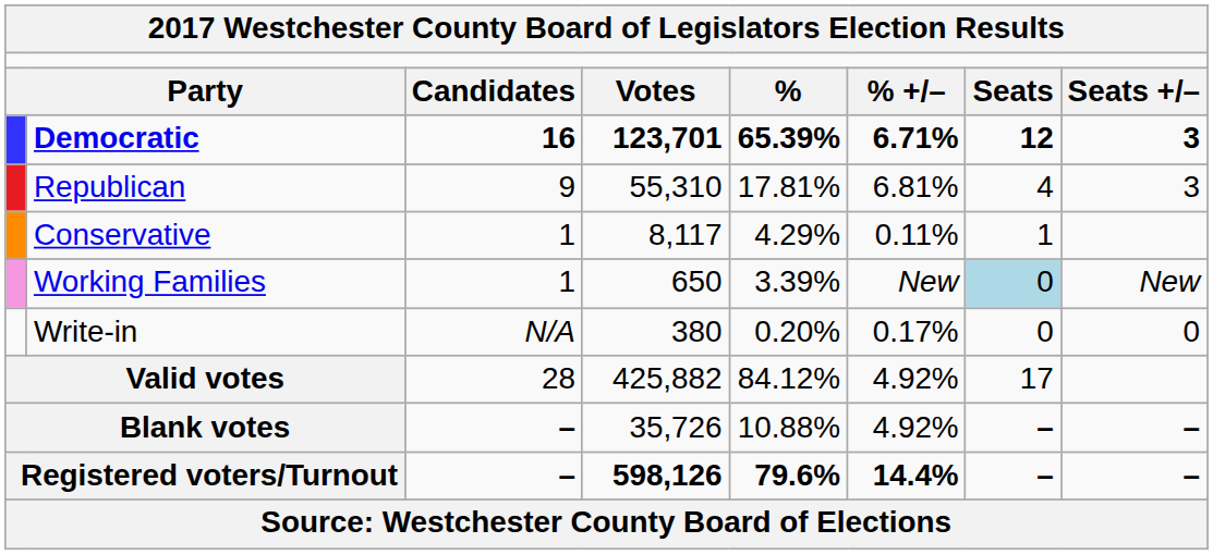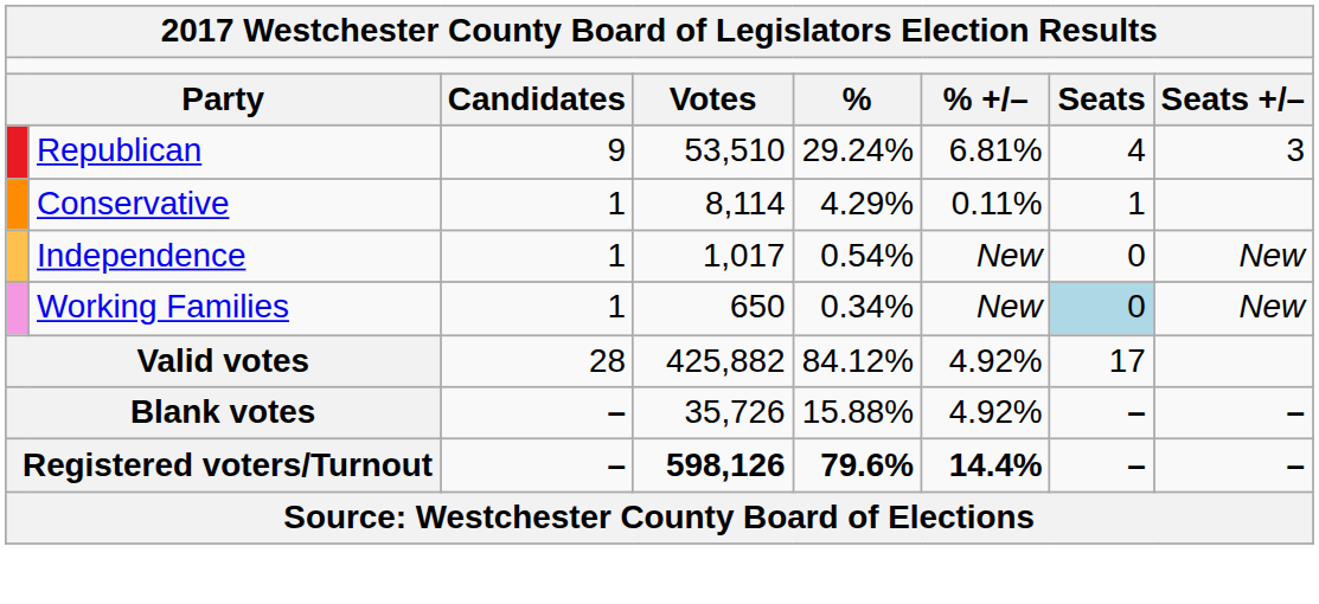- row: Democratic | 16 | 123,701 | 65.39% | 6.71% | 12 | 3
Republican | column 4: 55,310 -> 53,510
Republican | column 5: 17.81% -> 29.24%
Conservative | column 4: 8,117 -> 8,114
+ row: Independence | 1 | 1,017 | 0.54% | New | 0 | New
Working Families | column 5: 3.39% -> 0.34%
- row: Write-in | N/A | 380 | 0.20% | 0.17% | 0 | 0
Blank votes | column 5: 10.88% -> 15.88%
